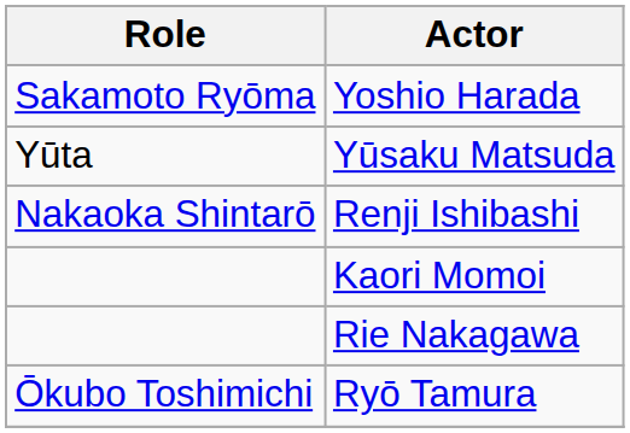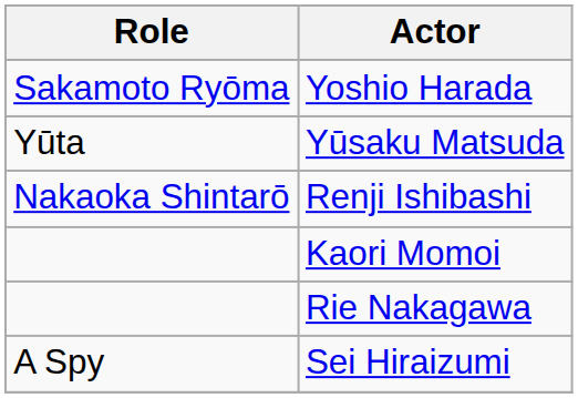- row: Ōkubo Toshimichi | Ryō Tamura
+ row: A Spy | Sei Hiraizumi
